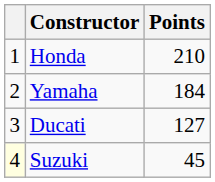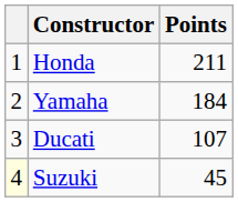Honda | Points: 210 -> 211
Ducati | Points: 127 -> 107
